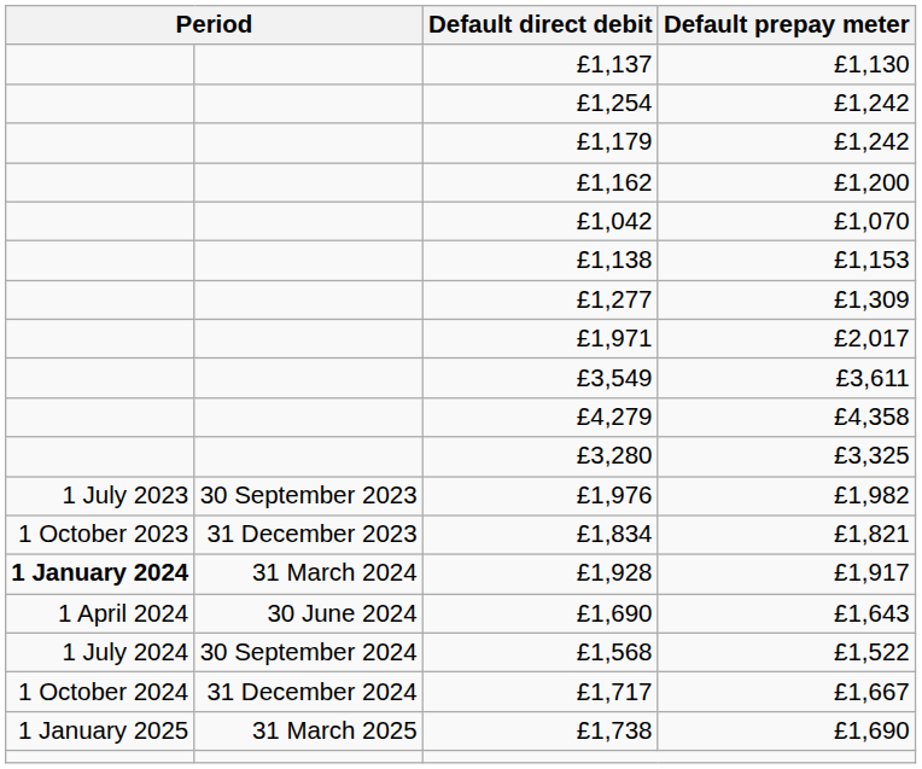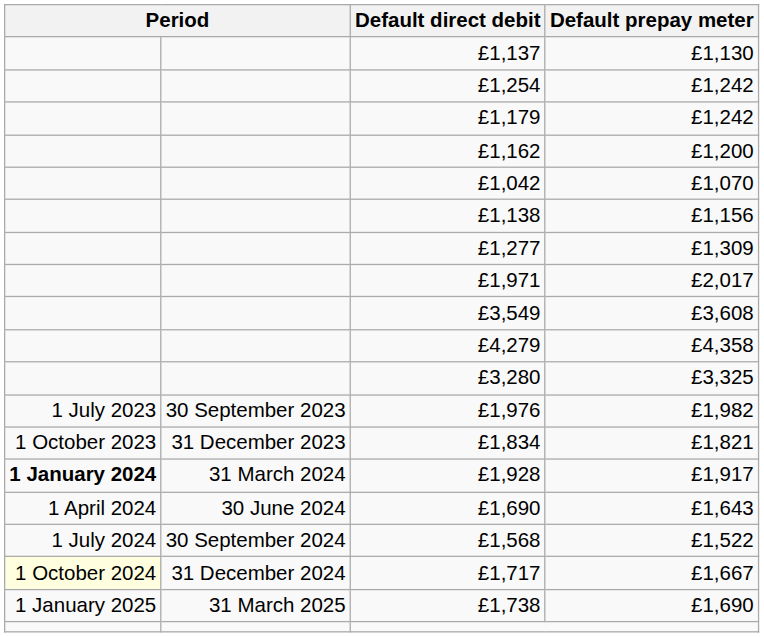£1,138 | Default prepay meter: £1,153 -> £1,156
£3,549 | Default prepay meter: £3,611 -> £3,608
£1,717 | column 1: no background -> lightyellow background
